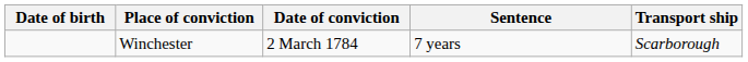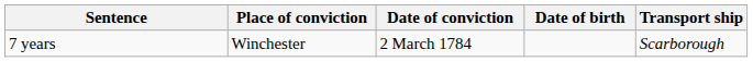columns swapped: Date of birth <-> Sentence
